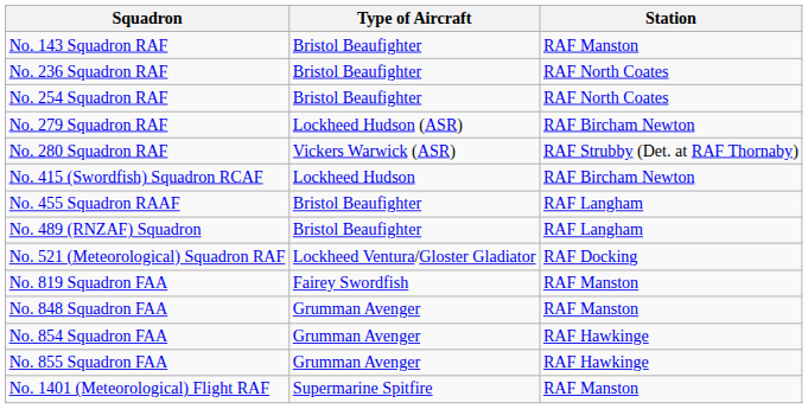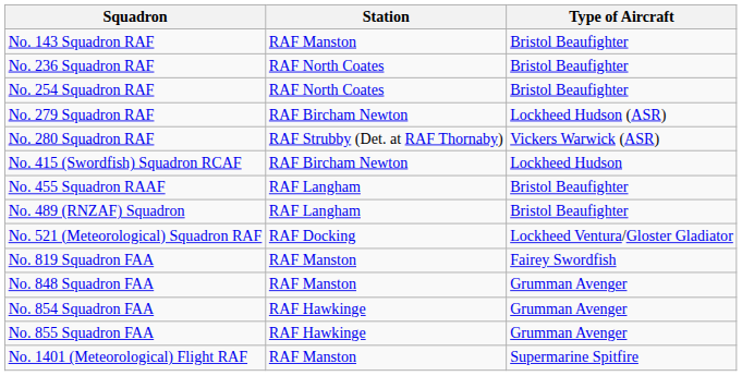columns swapped: Type of Aircraft <-> Station
